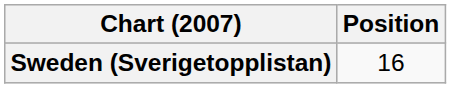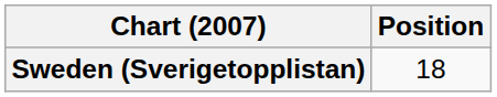Sweden (Sverigetopplistan) | Position: 16 -> 18
